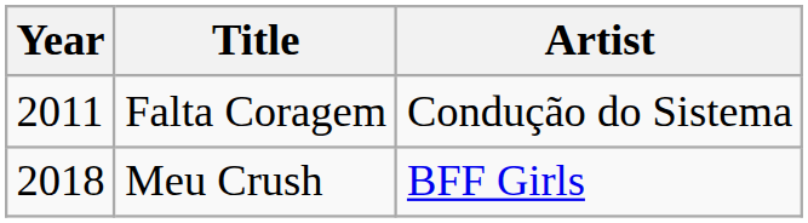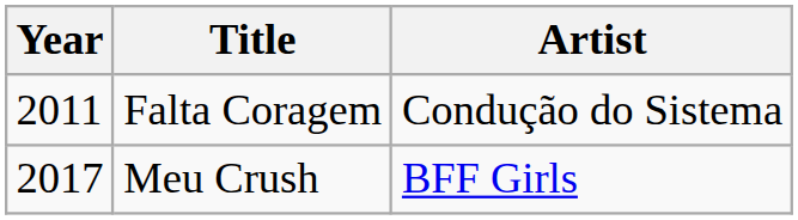Meu Crush | Year: 2018 -> 2017
